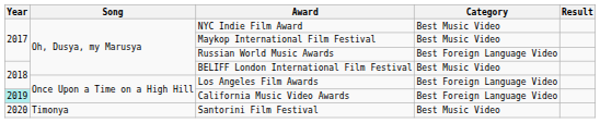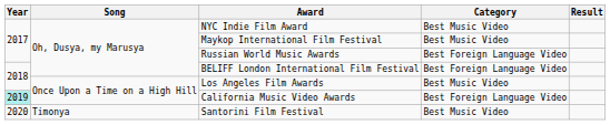BELIFF London International Film Festival | Category: Best Music Video -> Best Foreign Language Video
Los Angeles Film Awards | Category: Best Foreign Language Video -> Best Music Video
